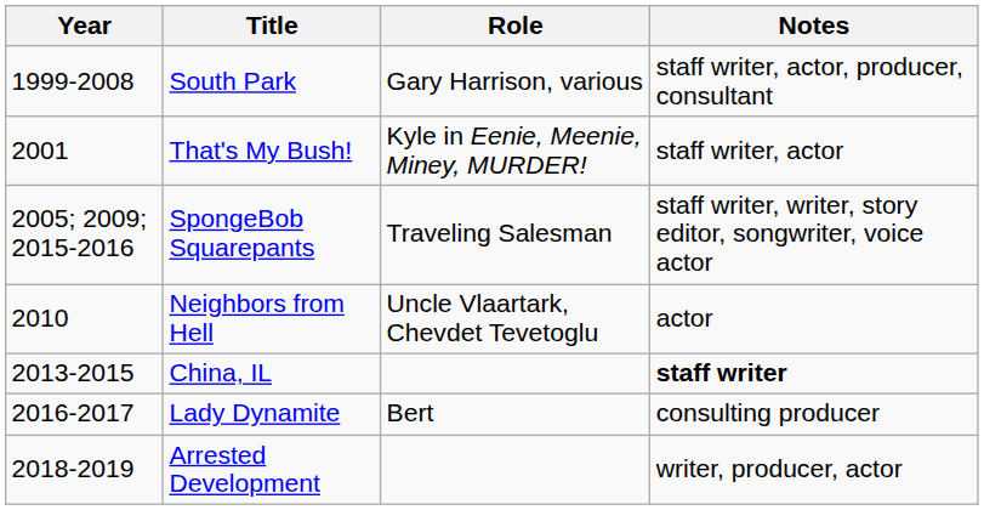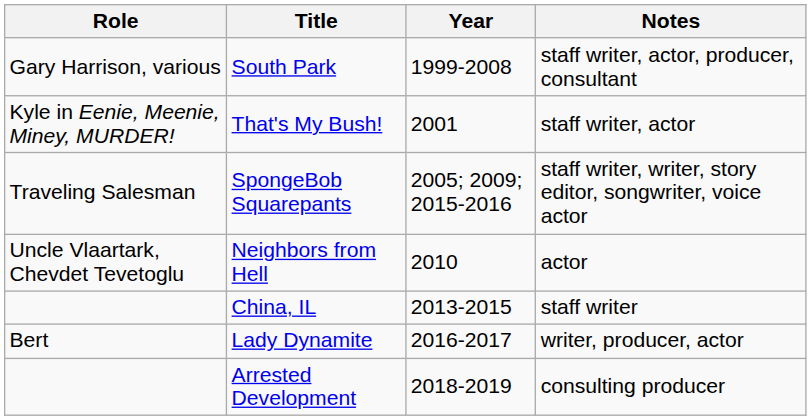columns swapped: Year <-> Role
China, IL | Notes: bold -> normal
Lady Dynamite | Notes: consulting producer -> writer, producer, actor
Arrested Development | Notes: writer, producer, actor -> consulting producer
